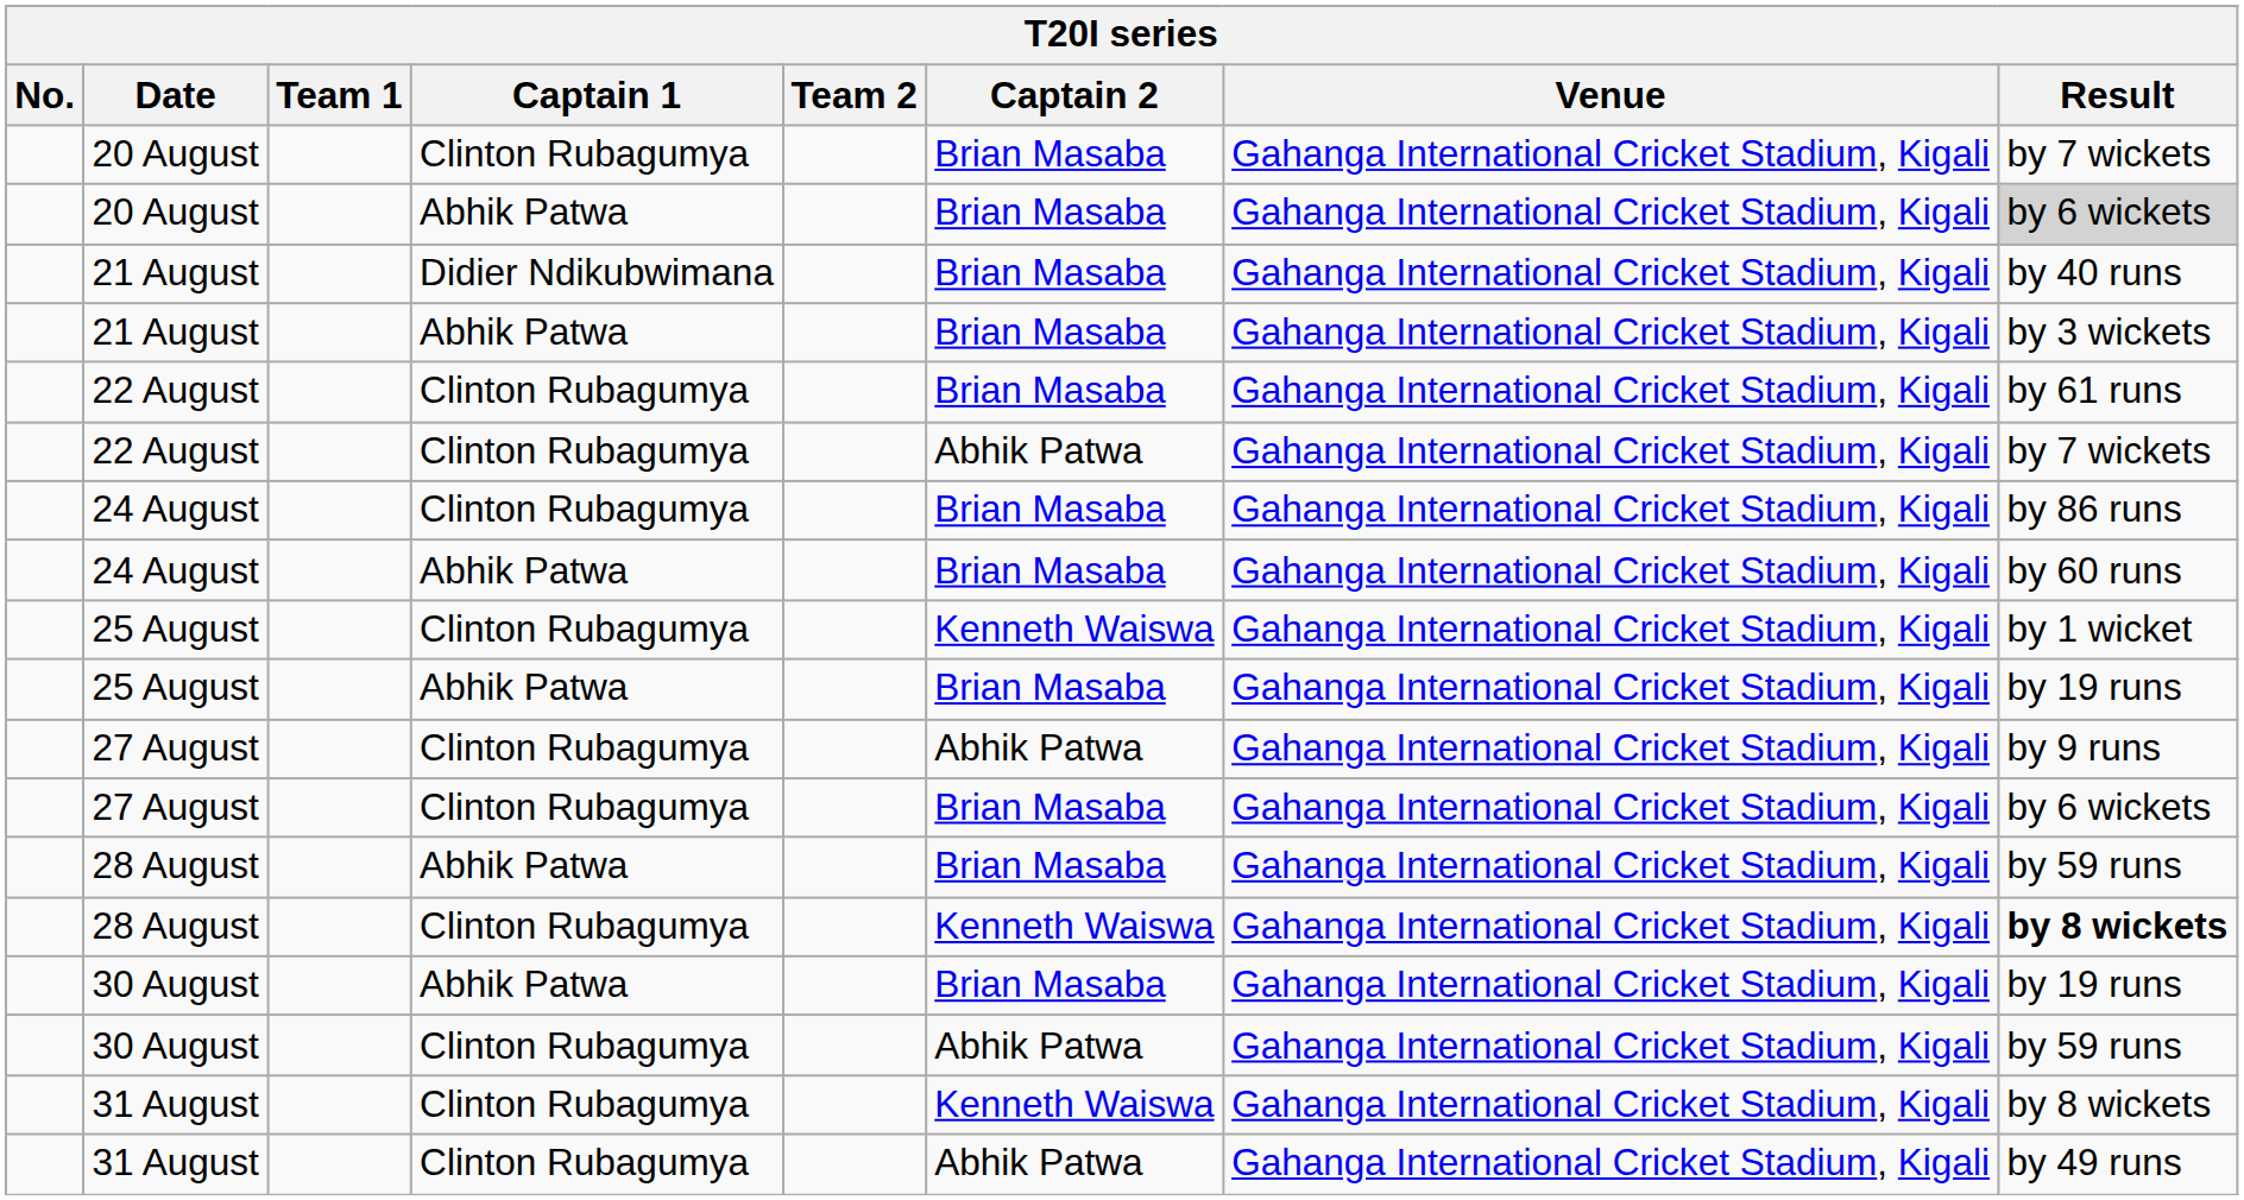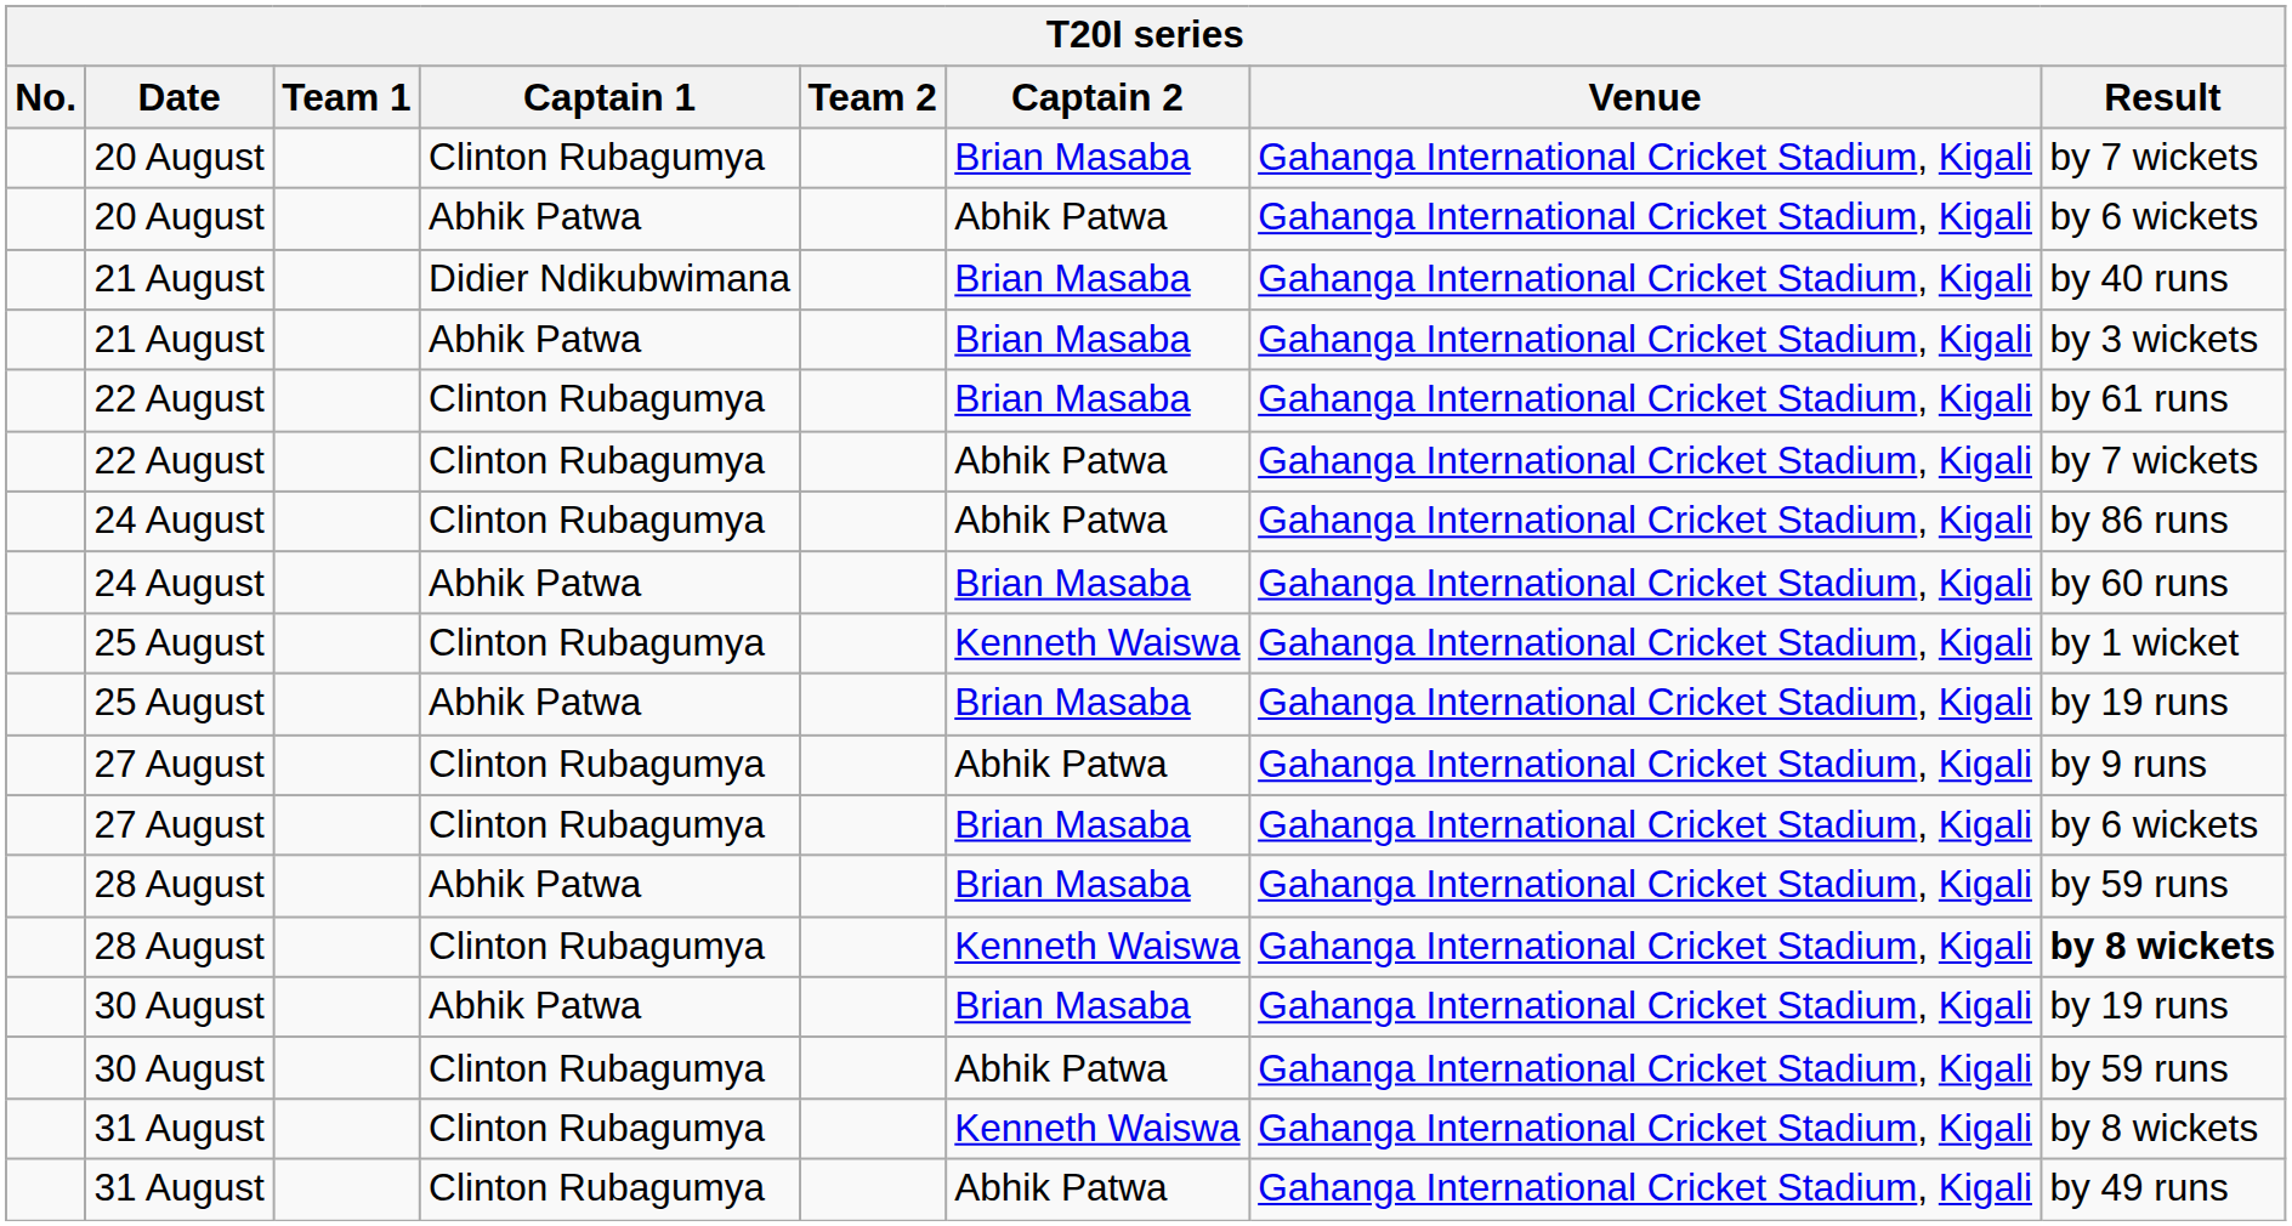20 August / Abhik Patwa | Captain 2: Brian Masaba -> Abhik Patwa
20 August / Abhik Patwa | Result: lightgrey background -> no background
24 August / Clinton Rubagumya | Captain 2: Brian Masaba -> Abhik Patwa
